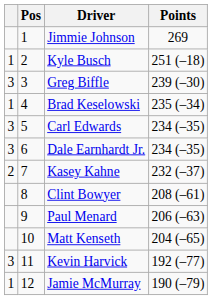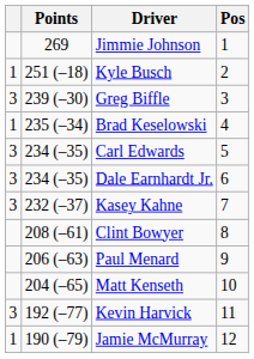columns swapped: Pos <-> Points
Kasey Kahne | column 1: 2 -> 3
